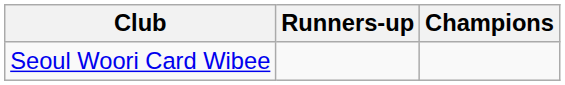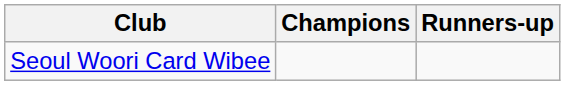columns swapped: Champions <-> Runners-up
